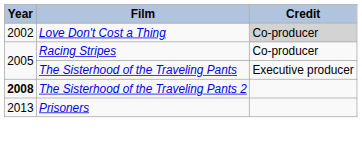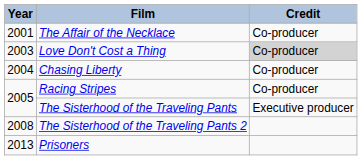+ row: 2001 | The Affair of the Necklace | Co-producer
Love Don't Cost a Thing | Year: 2002 -> 2003
+ row: 2004 | Chasing Liberty | Co-producer
The Sisterhood of the Traveling Pants 2 | Year: bold -> normal
